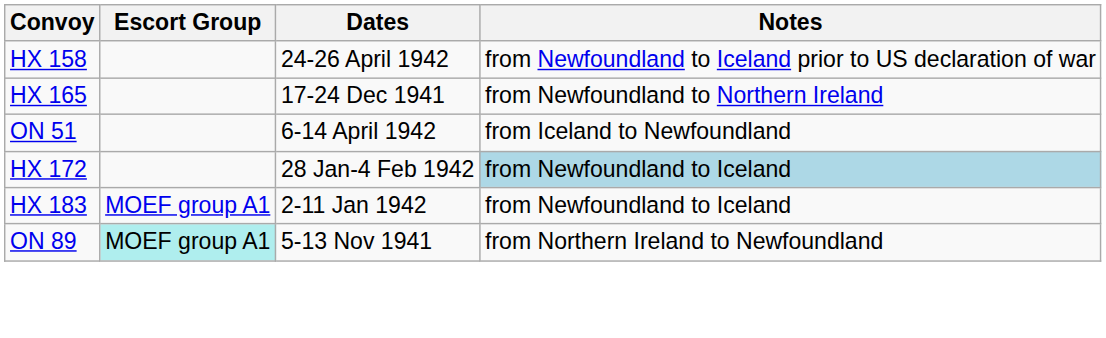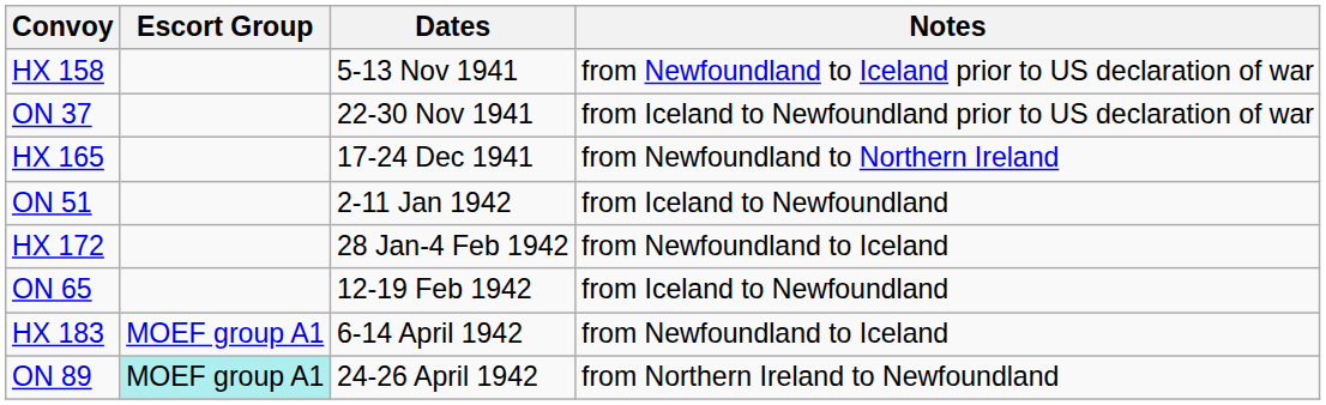HX 158 | Dates: 24-26 April 1942 -> 5-13 Nov 1941
+ row: ON 37 | 22-30 Nov 1941 | from Iceland to Newfoundland prior to US declaration of war
ON 51 | Dates: 6-14 April 1942 -> 2-11 Jan 1942
HX 172 | Notes: lightblue background -> no background
+ row: ON 65 | 12-19 Feb 1942 | from Iceland to Newfoundland
HX 183 | Dates: 2-11 Jan 1942 -> 6-14 April 1942
ON 89 | Dates: 5-13 Nov 1941 -> 24-26 April 1942
